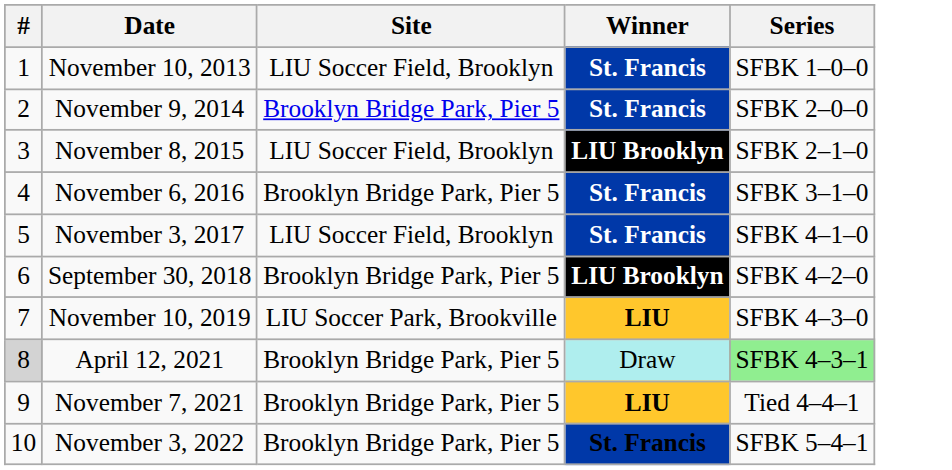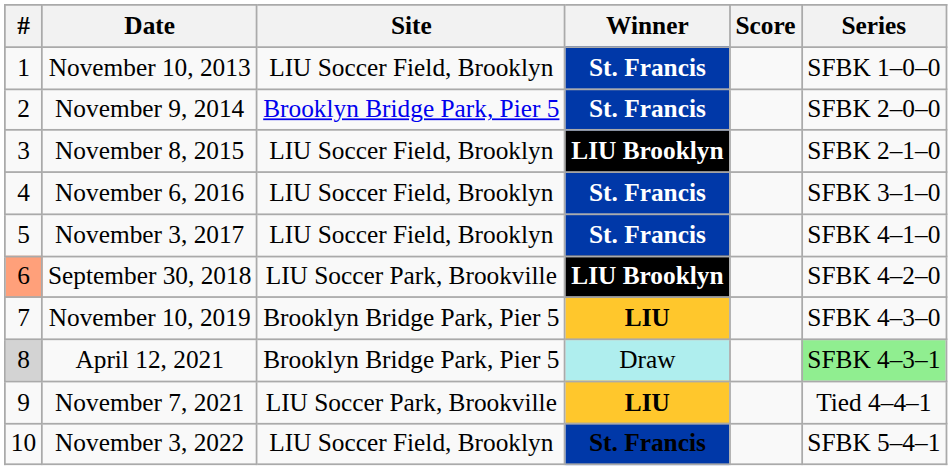+ column: Score
November 6, 2016 | Site: Brooklyn Bridge Park, Pier 5 -> LIU Soccer Field, Brooklyn
September 30, 2018 | #: no background -> lightsalmon background
September 30, 2018 | Site: Brooklyn Bridge Park, Pier 5 -> LIU Soccer Park, Brookville
November 10, 2019 | Site: LIU Soccer Park, Brookville -> Brooklyn Bridge Park, Pier 5
November 7, 2021 | Site: Brooklyn Bridge Park, Pier 5 -> LIU Soccer Park, Brookville
November 3, 2022 | Site: Brooklyn Bridge Park, Pier 5 -> LIU Soccer Field, Brooklyn
